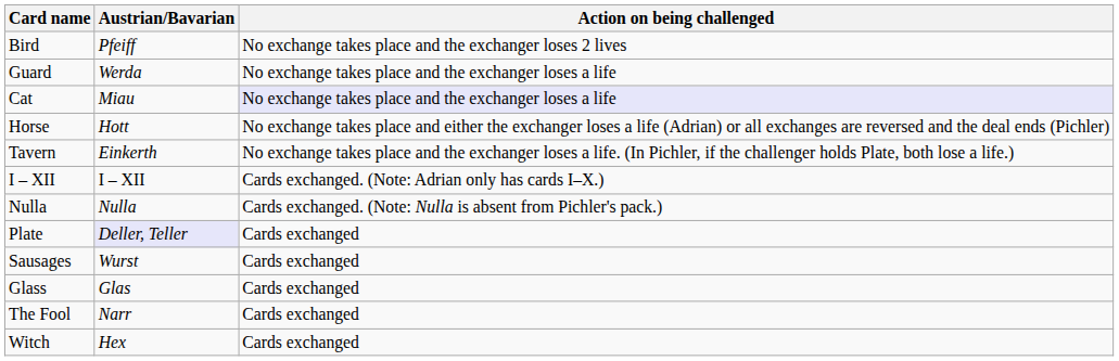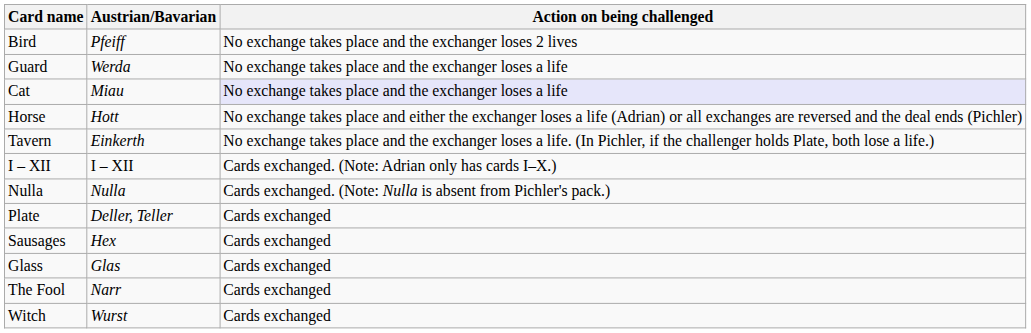Plate | Austrian/Bavarian: lavender background -> no background
Sausages | Austrian/Bavarian: Wurst -> Hex
Witch | Austrian/Bavarian: Hex -> Wurst
